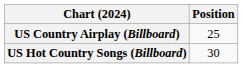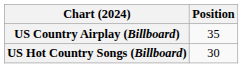US Country Airplay (Billboard) | Position: 25 -> 35
